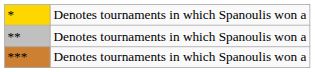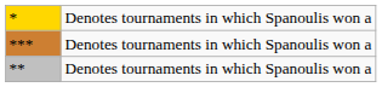rows swapped: ** <-> ***
